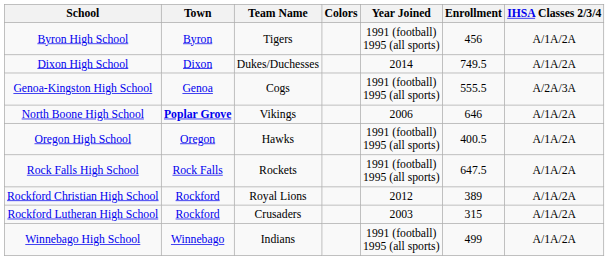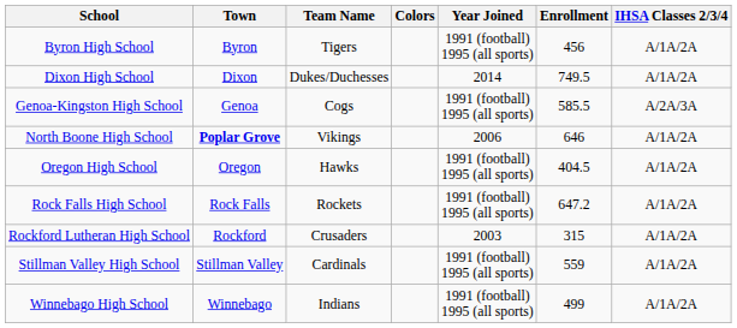Genoa-Kingston High School | Enrollment: 555.5 -> 585.5
Oregon High School | Enrollment: 400.5 -> 404.5
Rock Falls High School | Enrollment: 647.5 -> 647.2
- row: Rockford Christian High School | Rockford | Royal Lions | 2012 | 389 | A/1A/2A
+ row: Stillman Valley High School | Stillman Valley | Cardinals | 1991 (football) 1995 (all sports) | 559 | A/1A/2A
